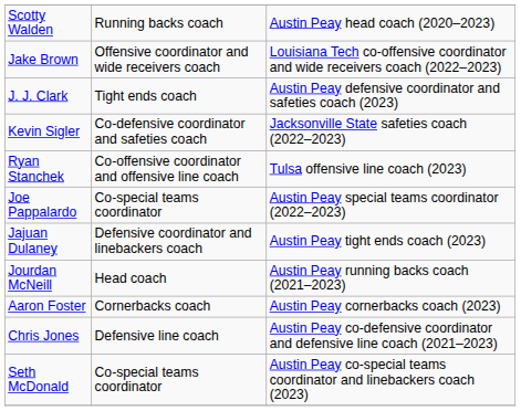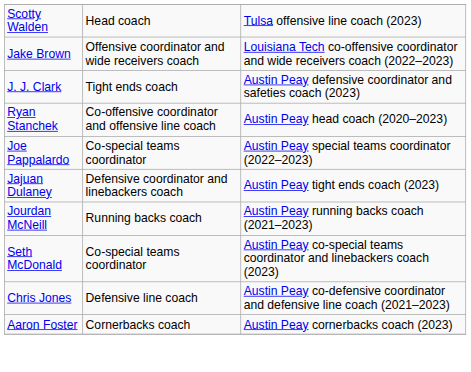Scotty Walden | column 2: Running backs coach -> Head coach
Scotty Walden | column 3: Austin Peay head coach (2020–2023) -> Tulsa offensive line coach (2023)
- row: Kevin Sigler | Co-defensive coordinator and safeties coach | Jacksonville State safeties coach (2022–2023)
Ryan Stanchek | column 3: Tulsa offensive line coach (2023) -> Austin Peay head coach (2020–2023)
Jourdan McNeill | column 2: Head coach -> Running backs coach
rows swapped: Seth McDonald <-> Aaron Foster
